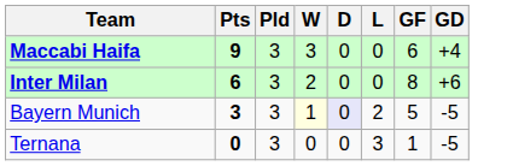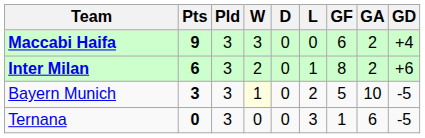+ column: GA | 2 | 2 | 10 | 6
Inter Milan | L: 0 -> 1
Bayern Munich | D: lavender background -> no background
